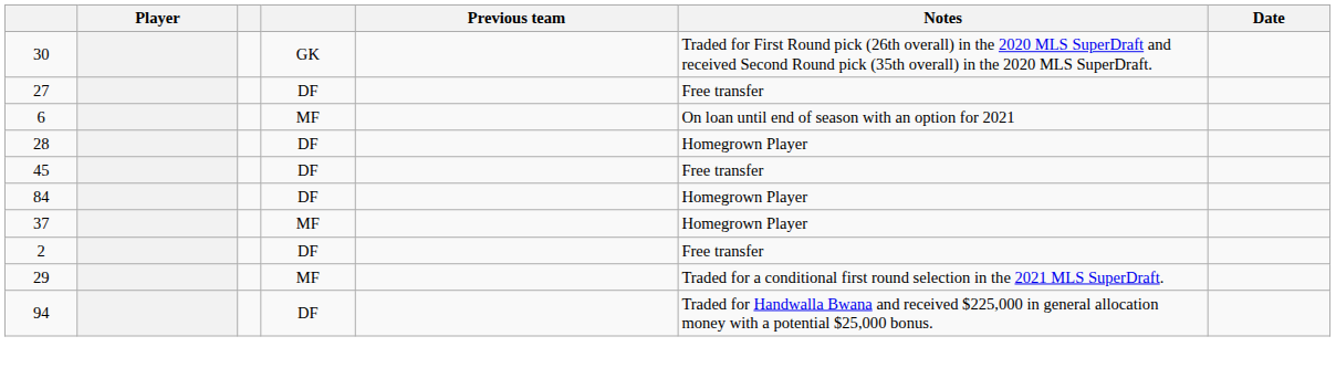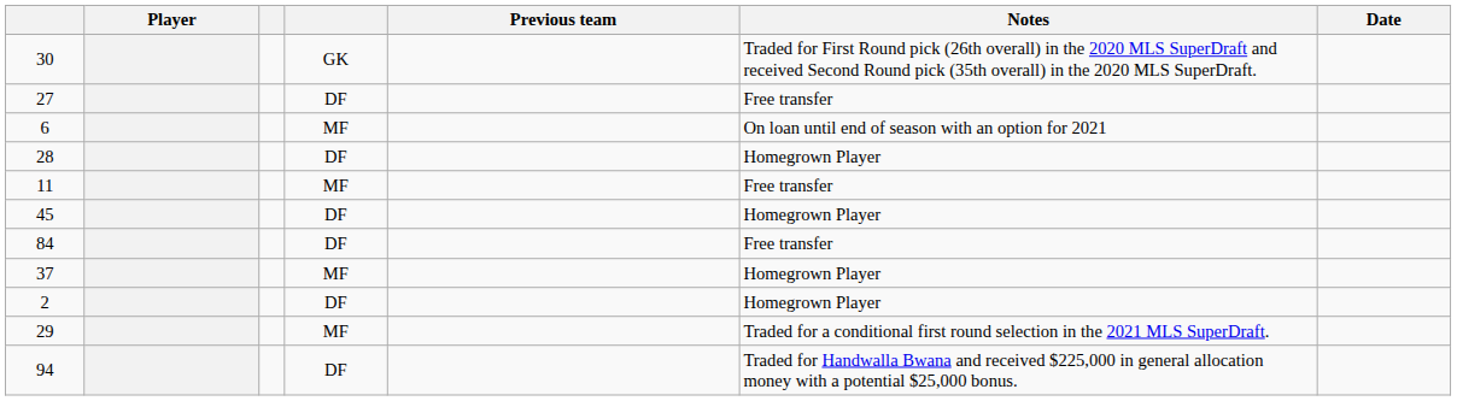+ row: 11 | MF | Free transfer
45 | Notes: Free transfer -> Homegrown Player
84 | Notes: Homegrown Player -> Free transfer
2 | Notes: Free transfer -> Homegrown Player
